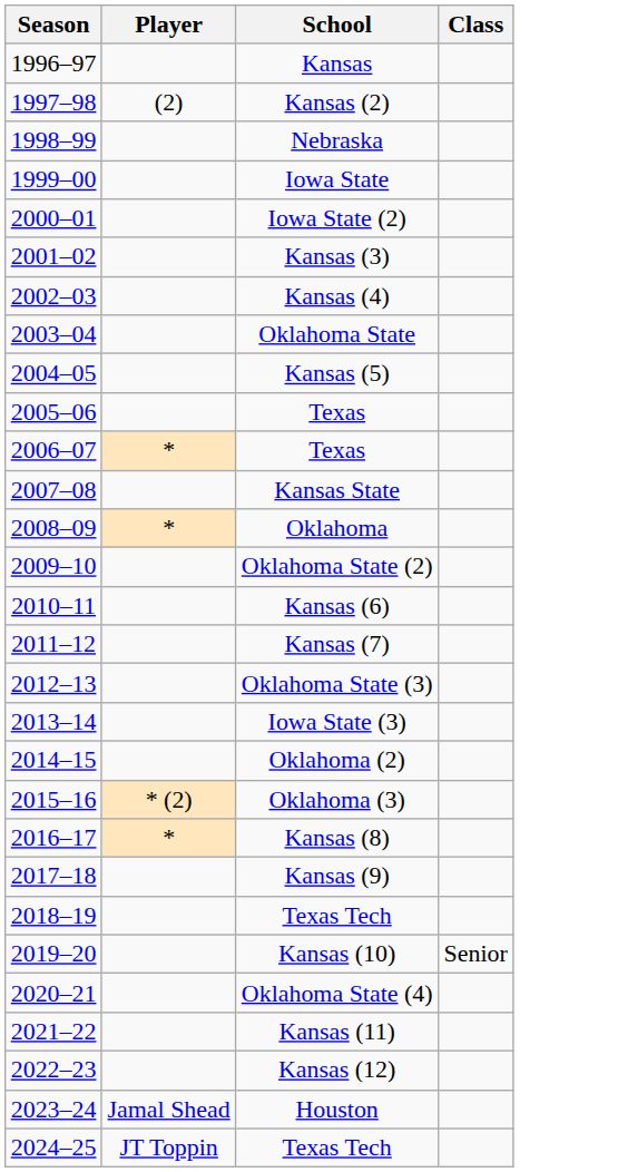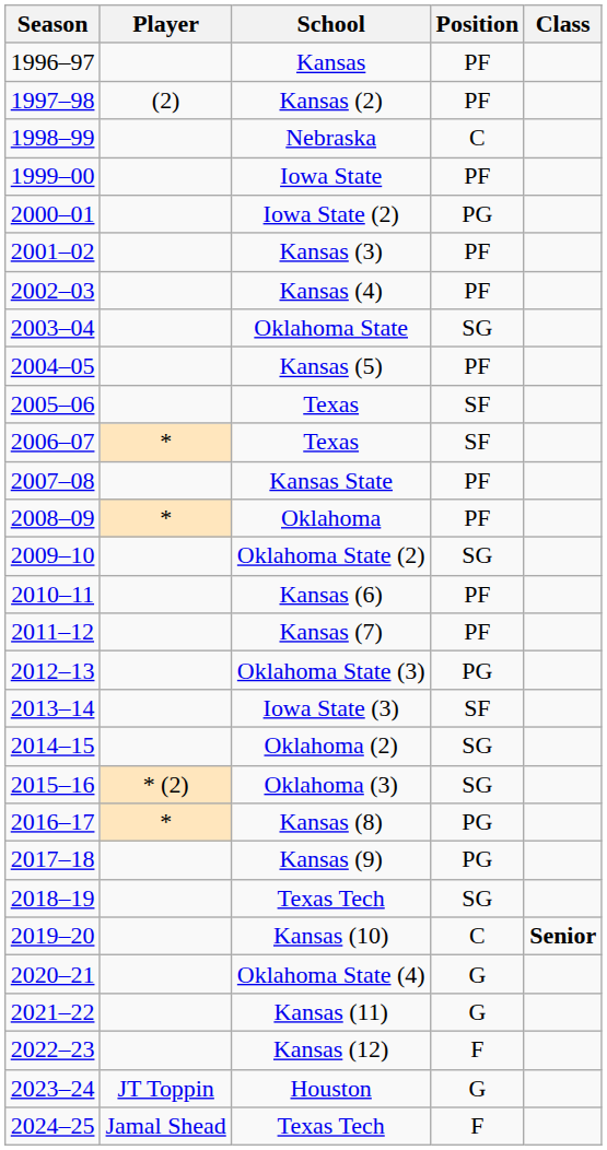+ column: Position | PF | PF | C | PF | PG | PF | PF | SG | PF | SF | SF | PF | PF | SG | PF | PF | PG | SF | SG | SG | PG | PG | SG | C | G | G | F | G | F
Kansas (10) | Class: normal -> bold
Houston | Player: Jamal Shead -> JT Toppin
2024–25 / Texas Tech | Player: JT Toppin -> Jamal Shead
